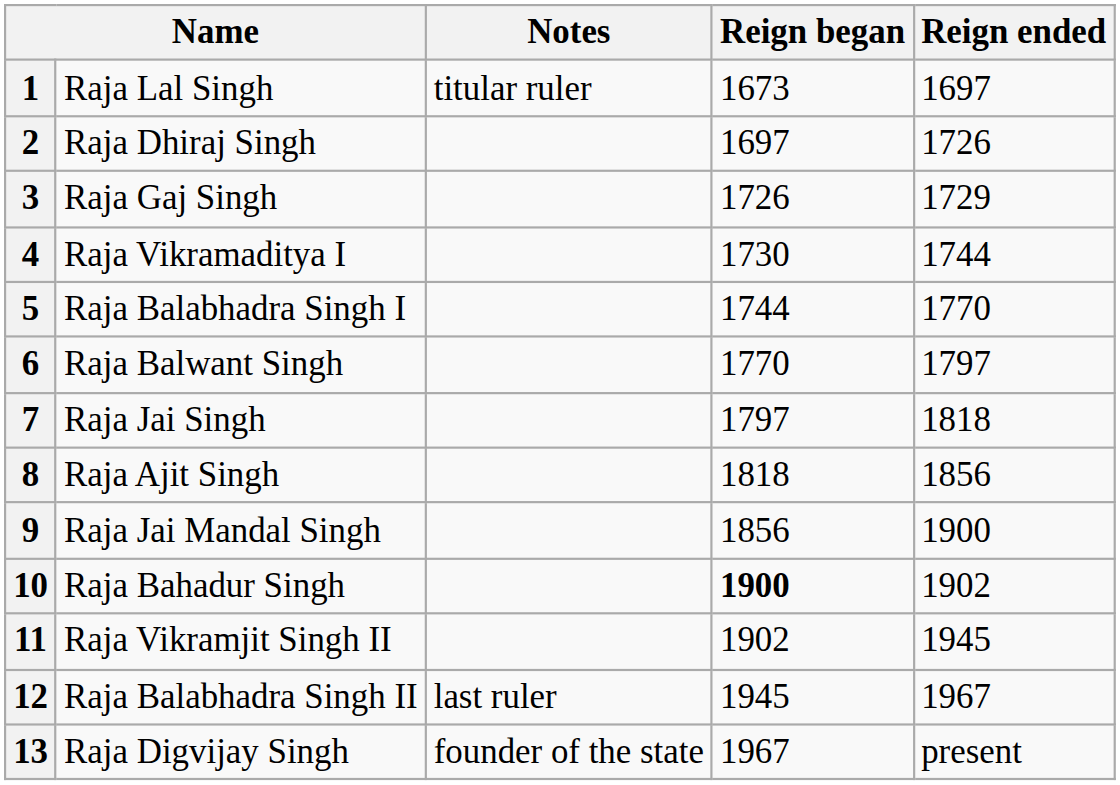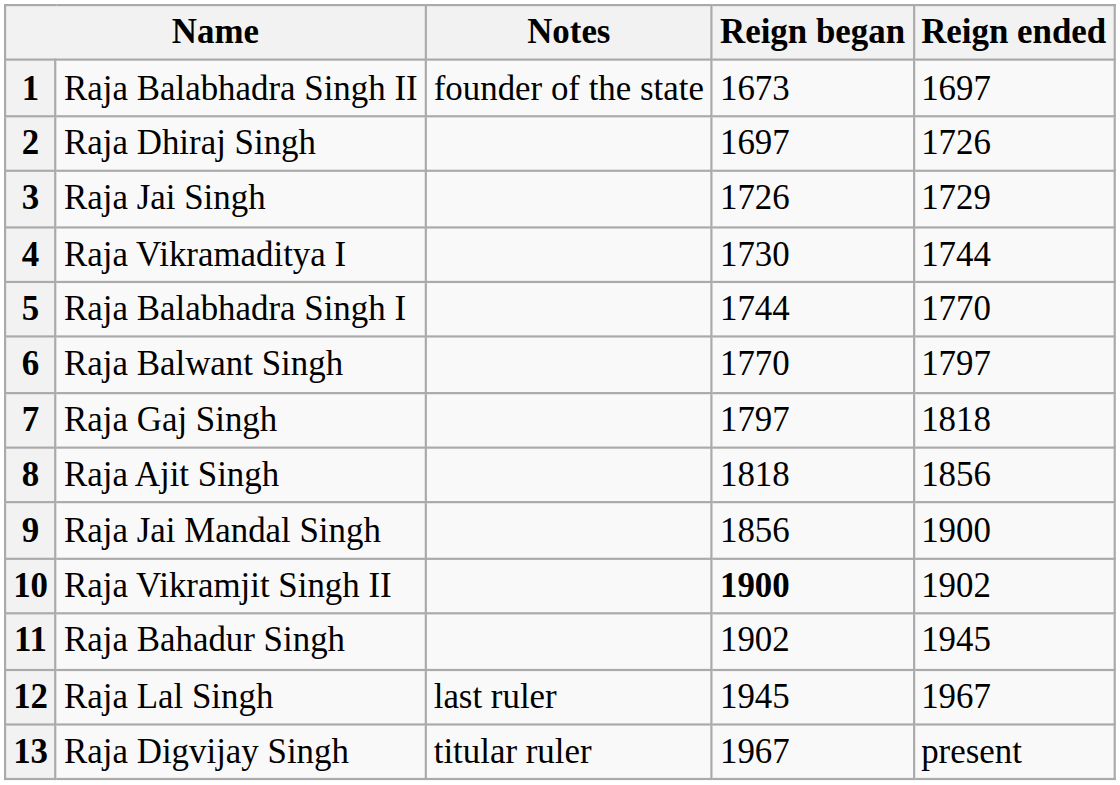1 | column 2: Raja Lal Singh -> Raja Balabhadra Singh II
1 | Notes: titular ruler -> founder of the state
3 | column 2: Raja Gaj Singh -> Raja Jai Singh
7 | column 2: Raja Jai Singh -> Raja Gaj Singh
10 | column 2: Raja Bahadur Singh -> Raja Vikramjit Singh II
11 | column 2: Raja Vikramjit Singh II -> Raja Bahadur Singh
12 | column 2: Raja Balabhadra Singh II -> Raja Lal Singh
13 | Notes: founder of the state -> titular ruler
